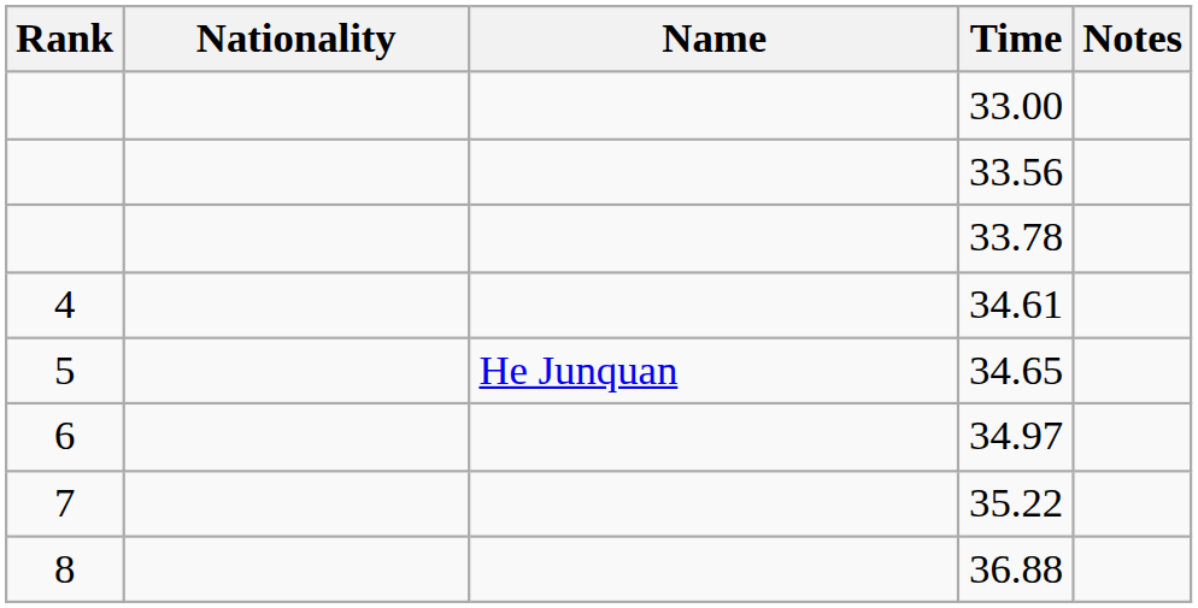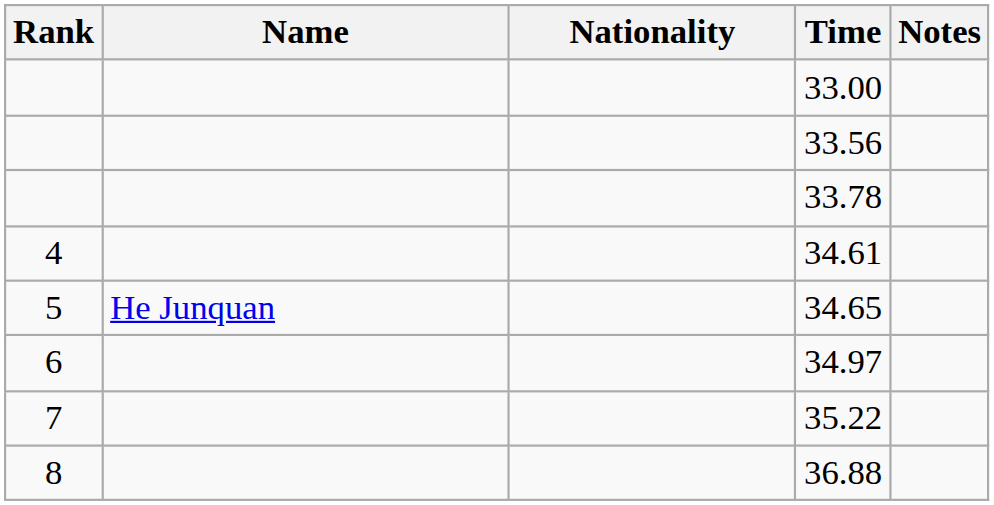columns swapped: Name <-> Nationality
